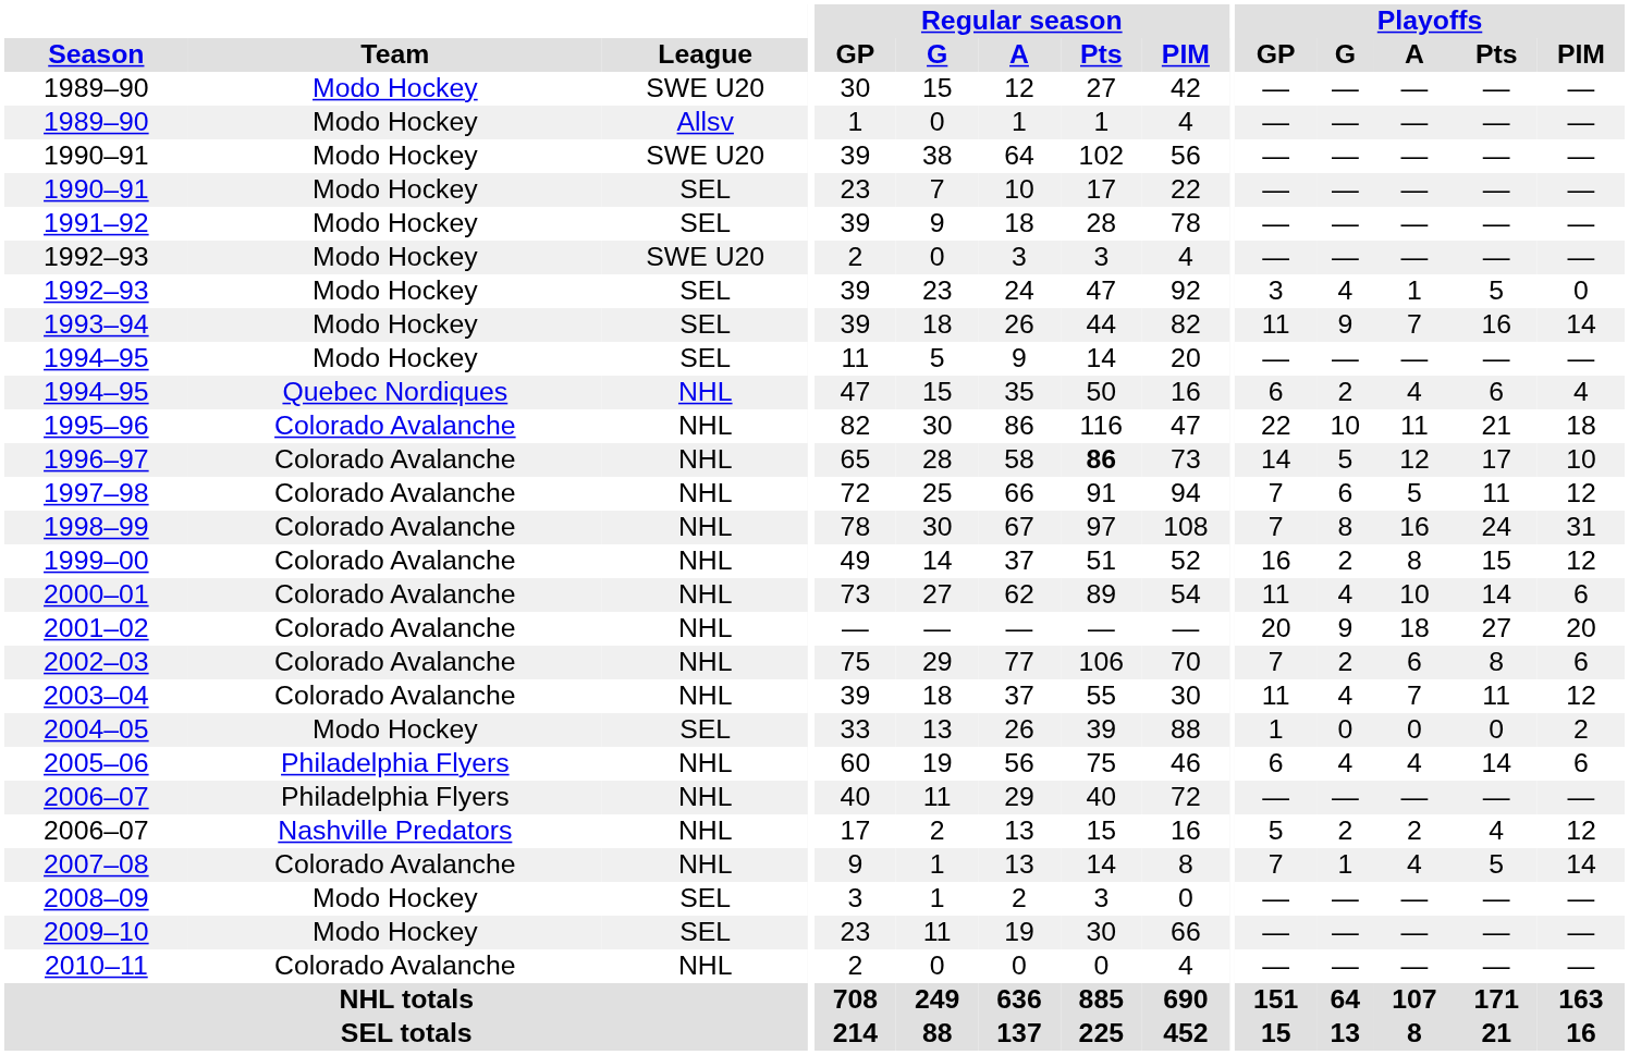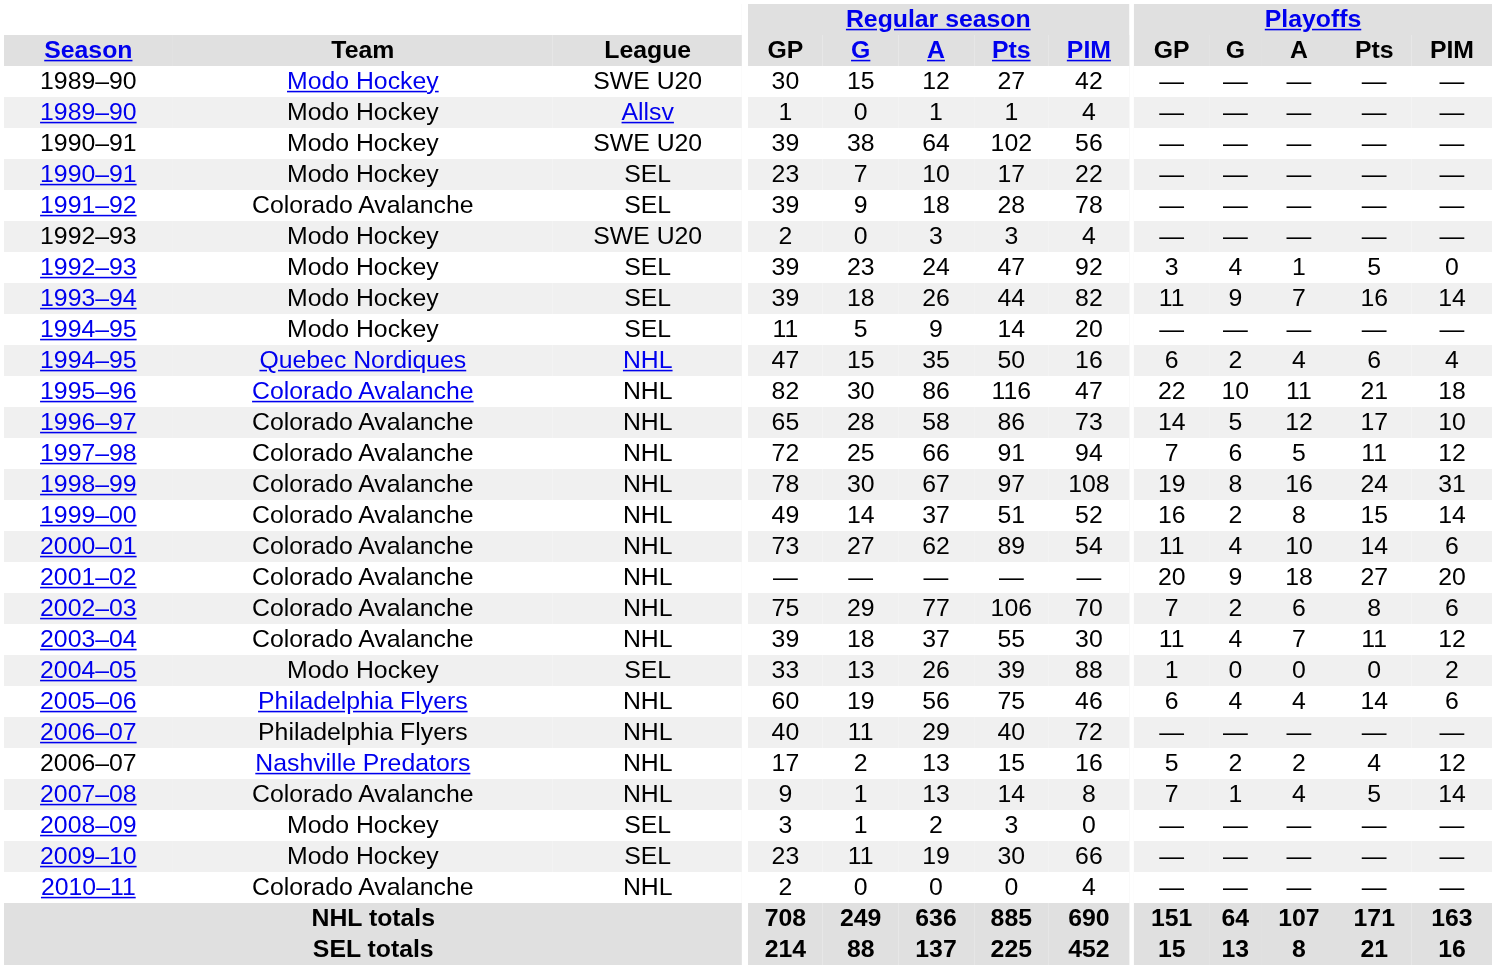1991–92 | Team: Modo Hockey -> Colorado Avalanche
1996–97 | Regular season / Pts: bold -> normal
1998–99 | Playoffs / GP: 7 -> 19
1999–00 | Playoffs / PIM: 12 -> 14
